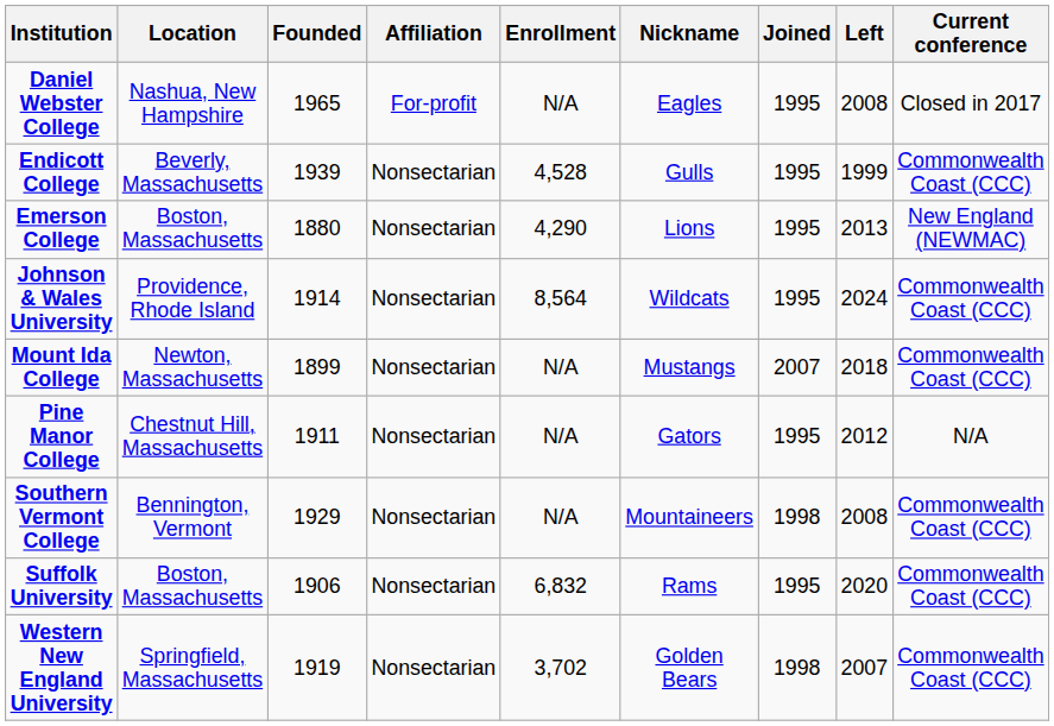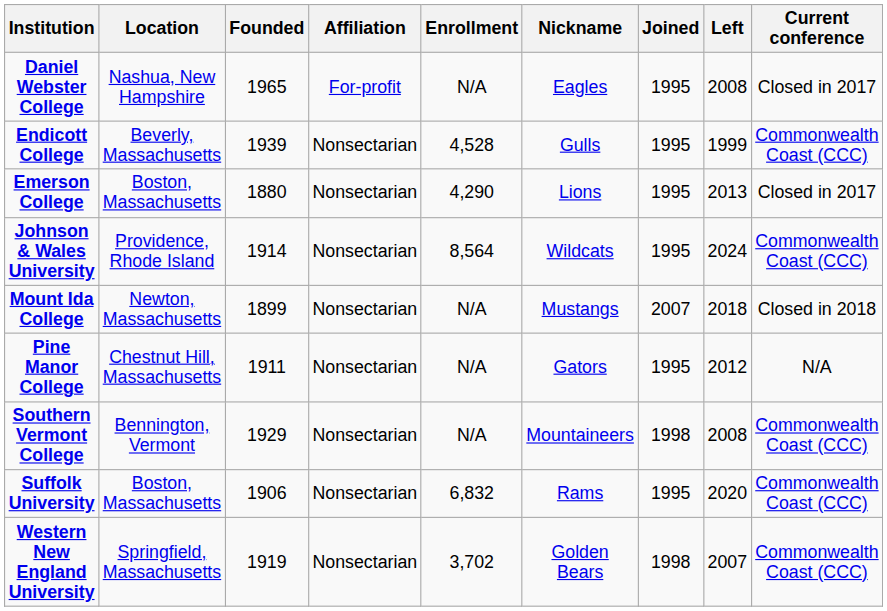Emerson College | Current conference: New England (NEWMAC) -> Closed in 2017
Mount Ida College | Current conference: Commonwealth Coast (CCC) -> Closed in 2018
